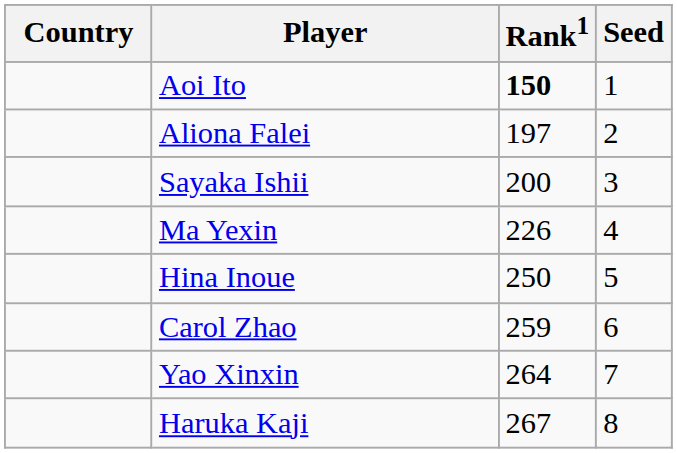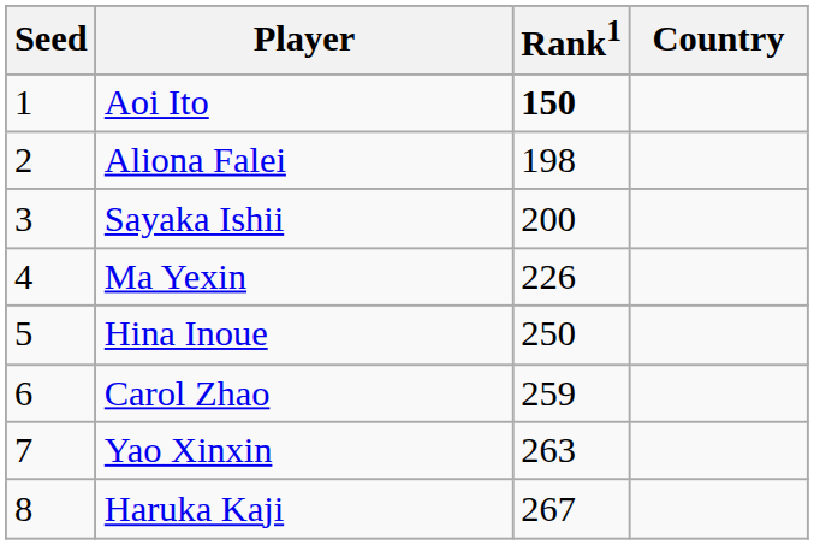columns swapped: Country <-> Seed
Aliona Falei | Rank1: 197 -> 198
Yao Xinxin | Rank1: 264 -> 263
